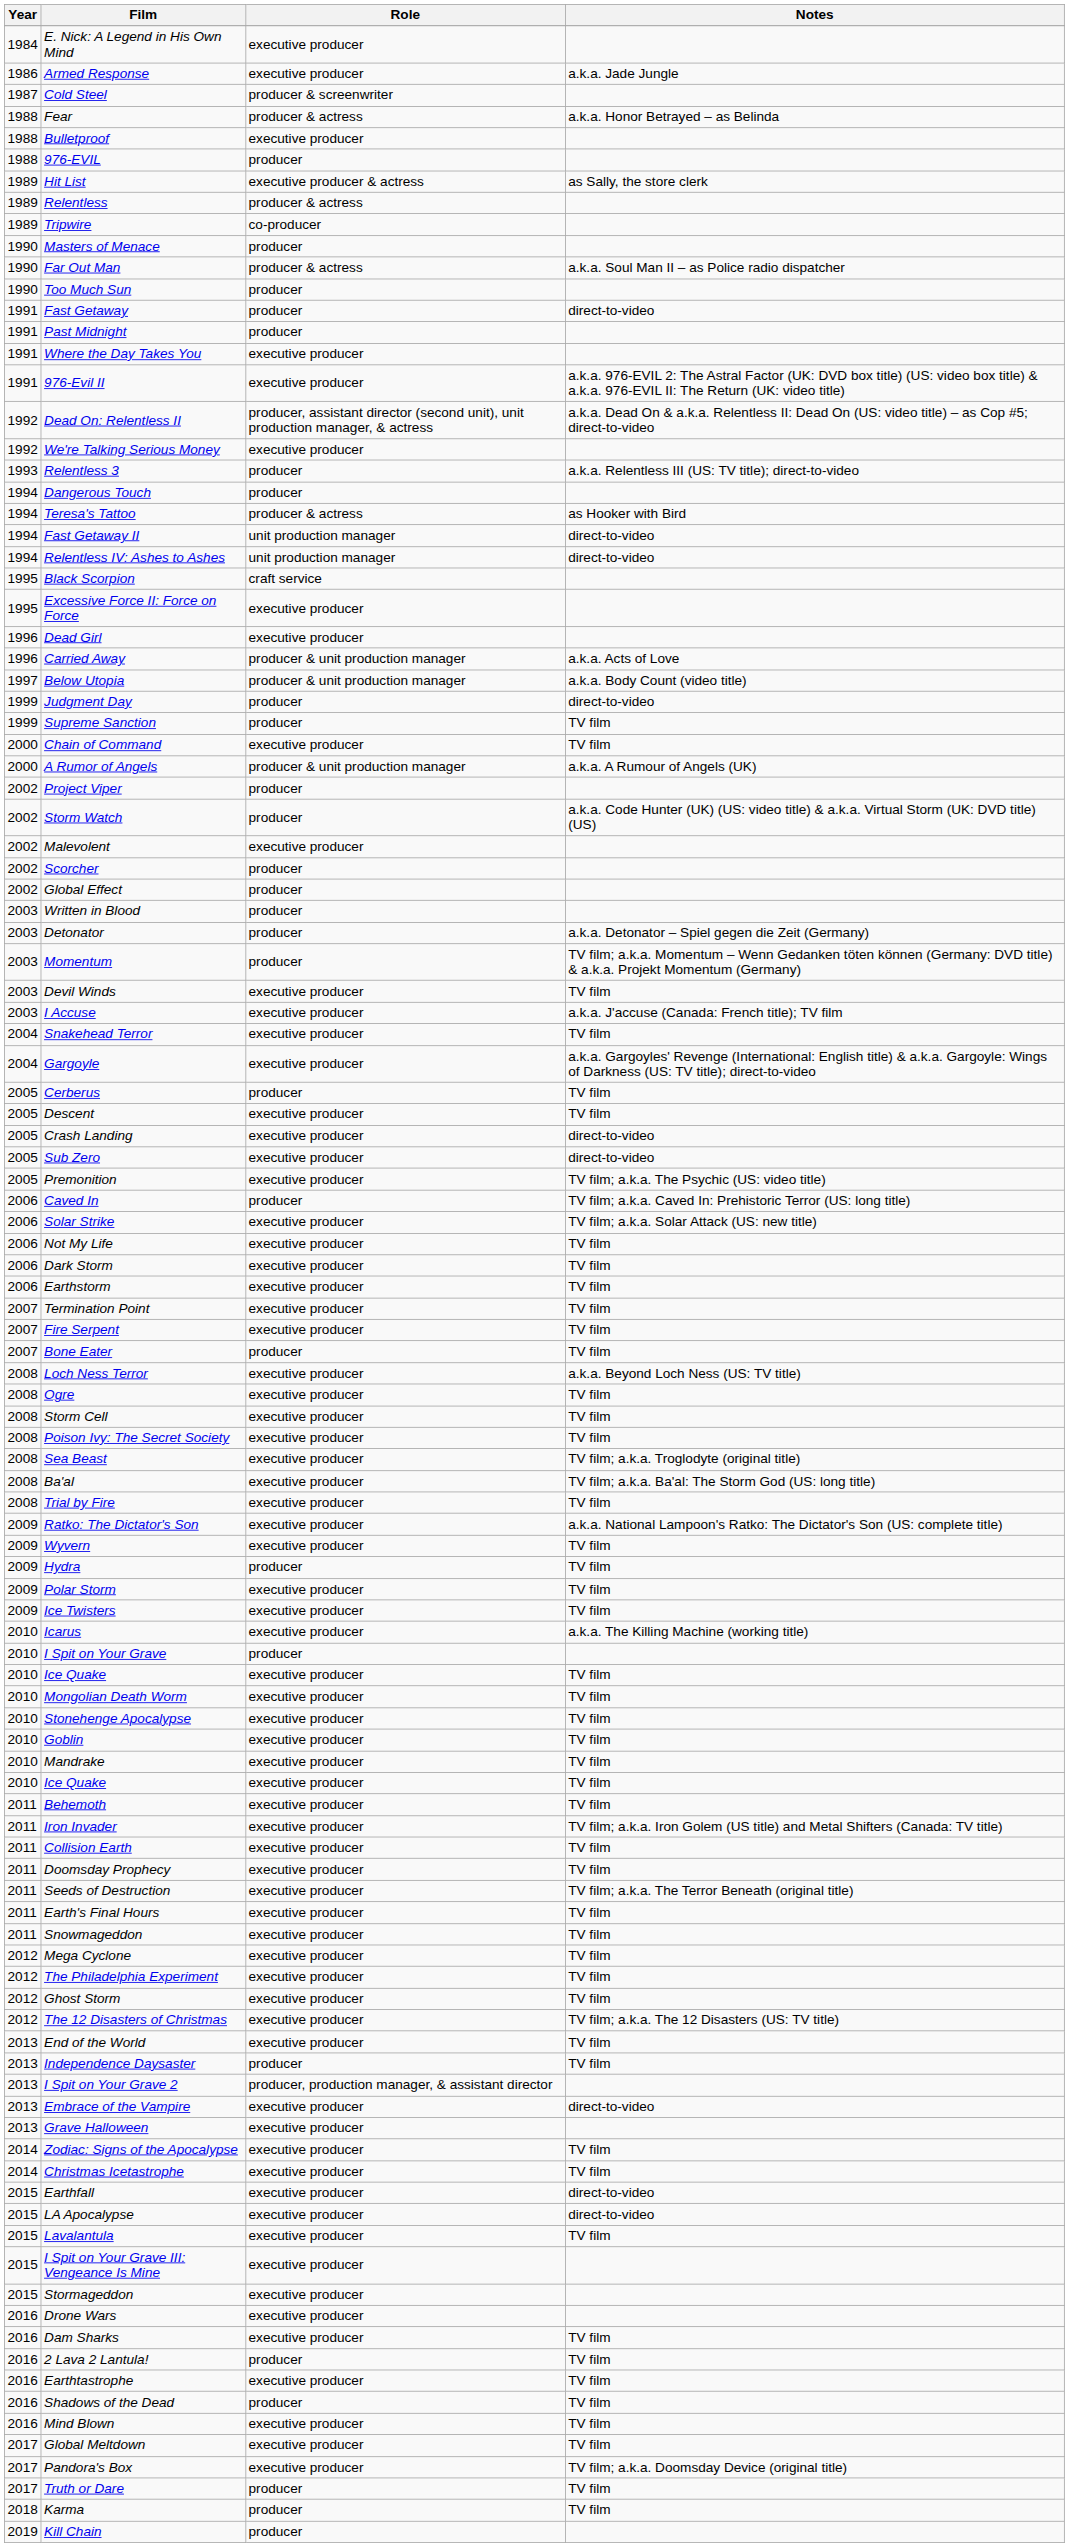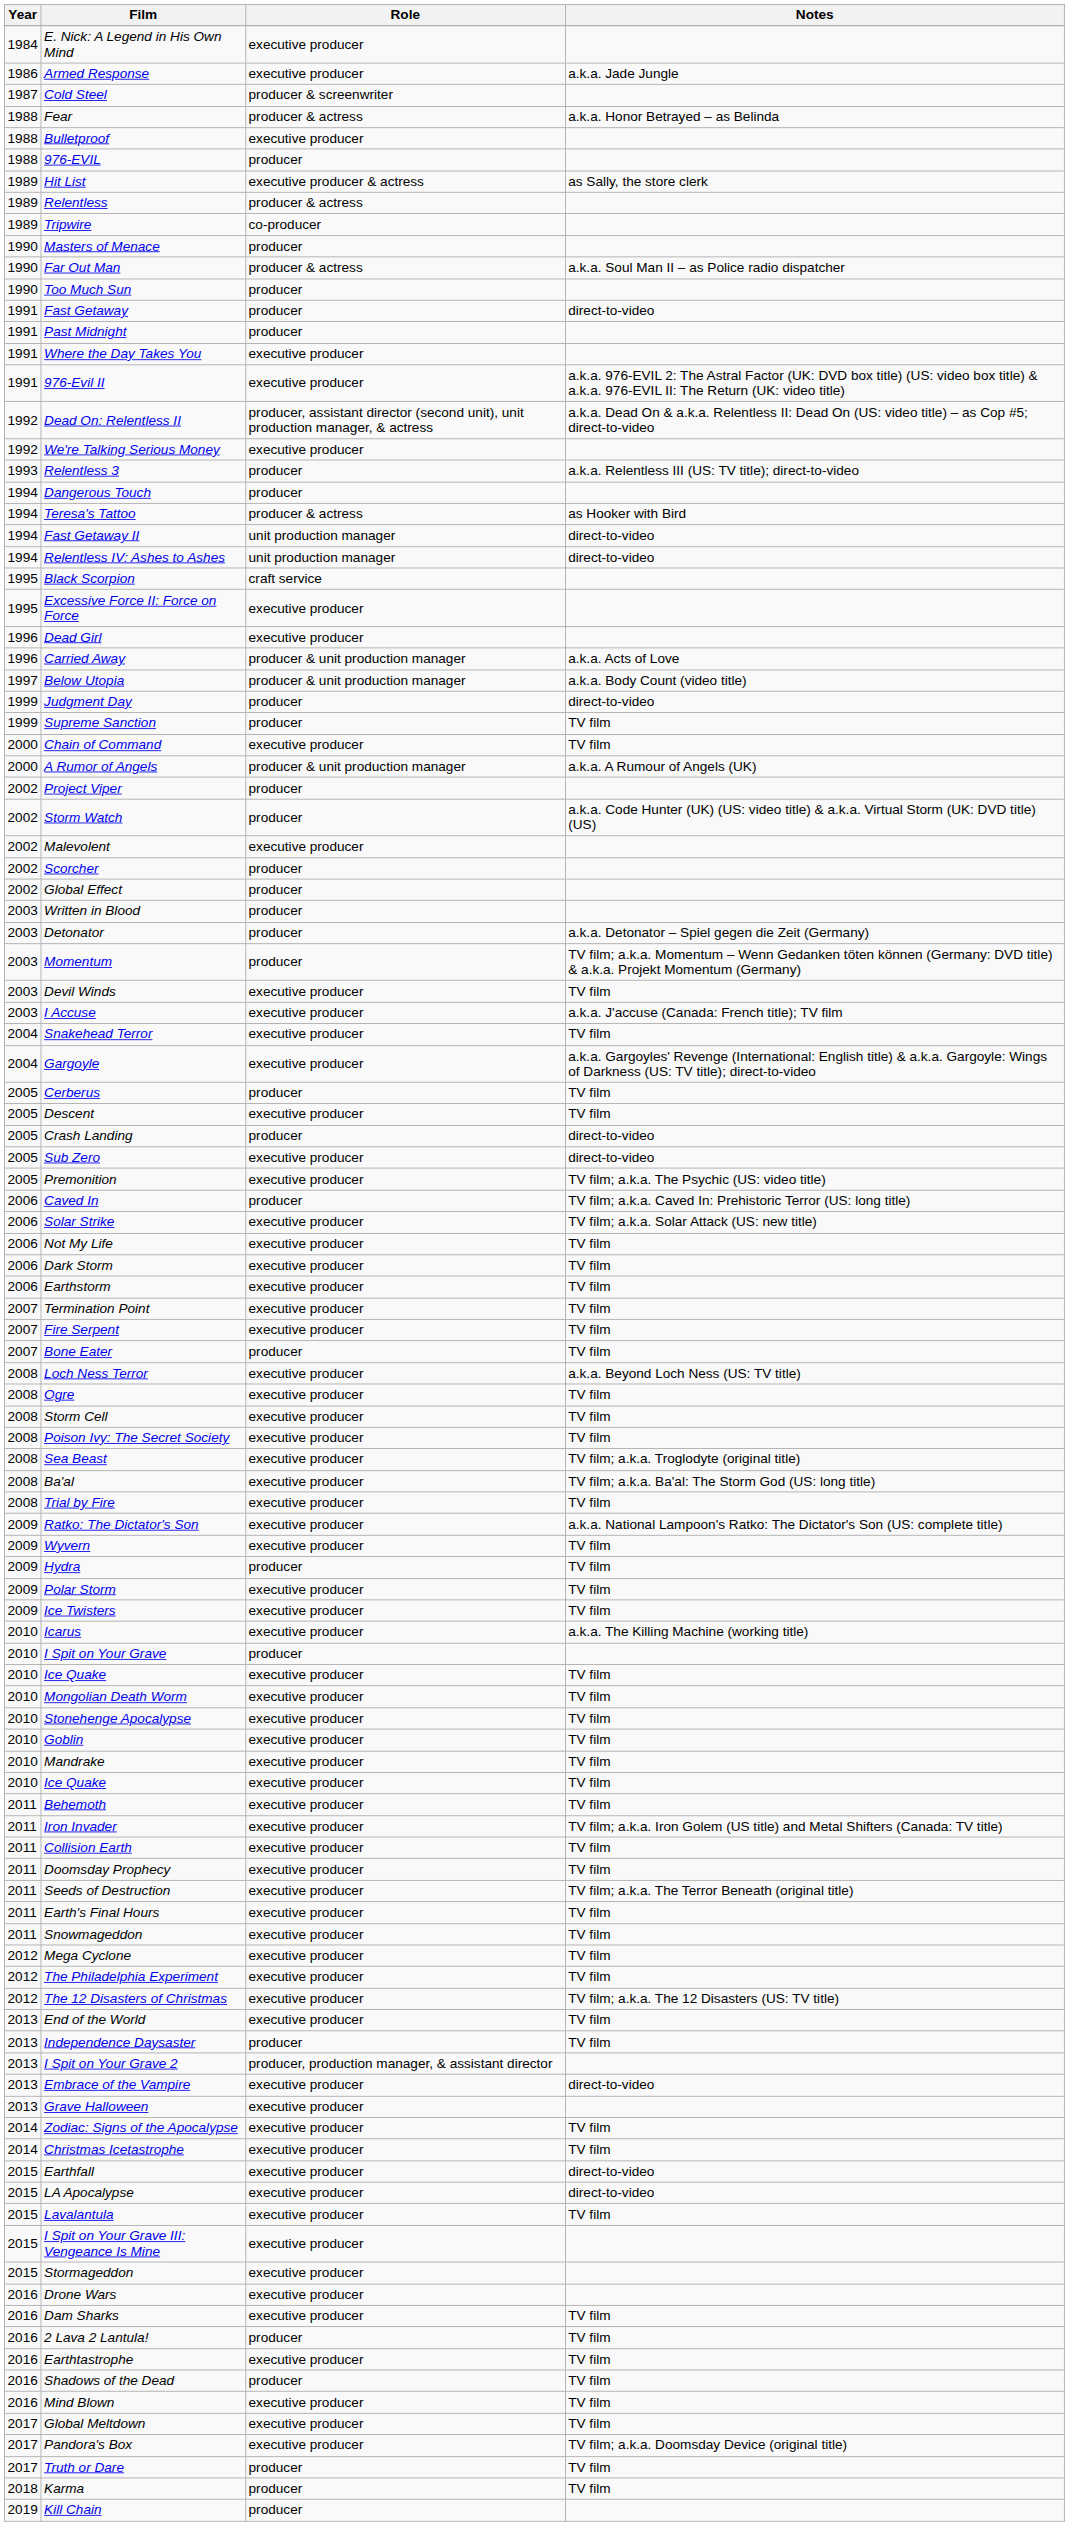Crash Landing | Role: executive producer -> producer
- row: 2012 | Ghost Storm | executive producer | TV film
